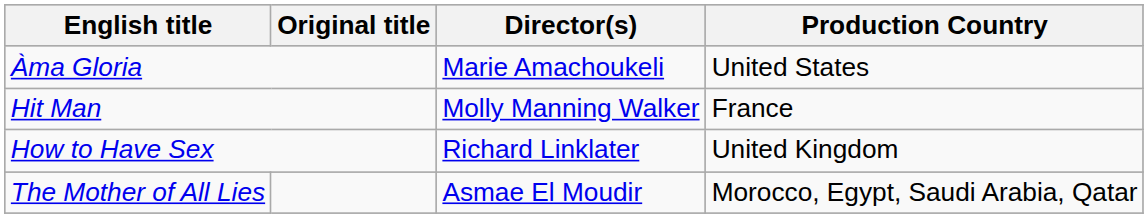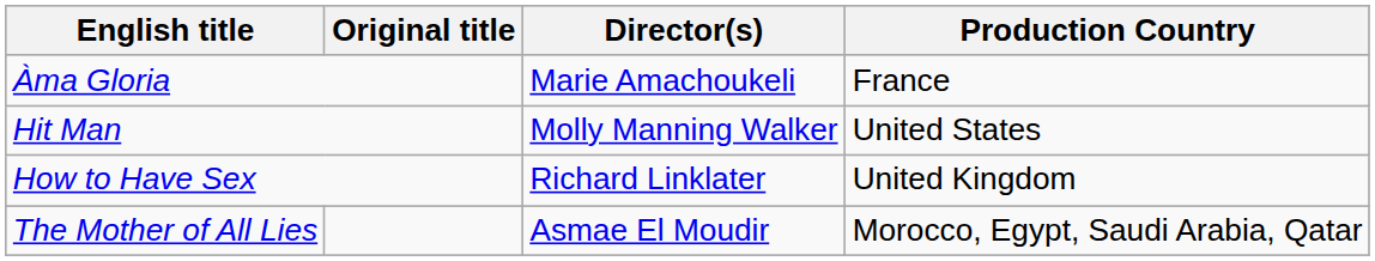Àma Gloria | Production Country: United States -> France
Hit Man | Production Country: France -> United States
